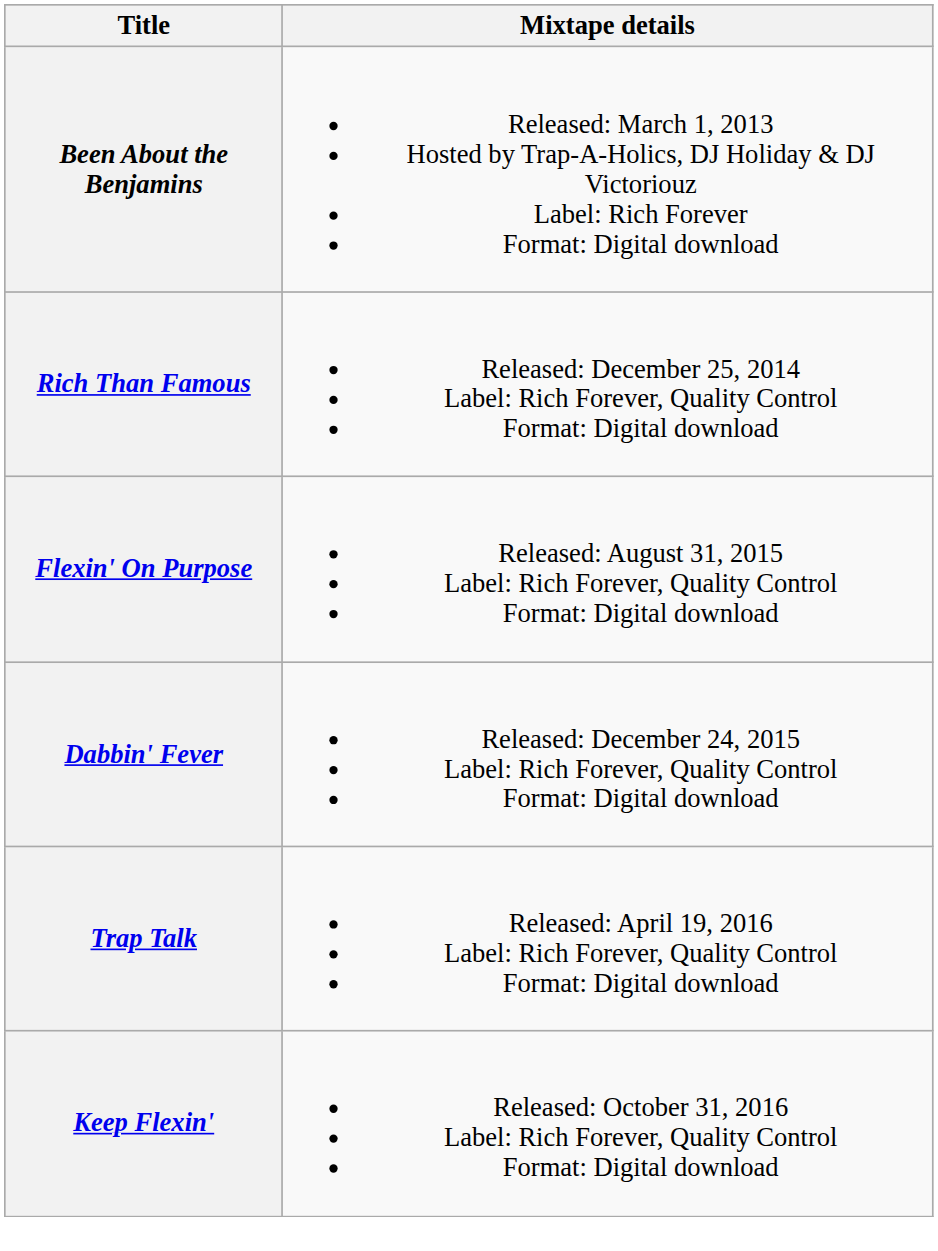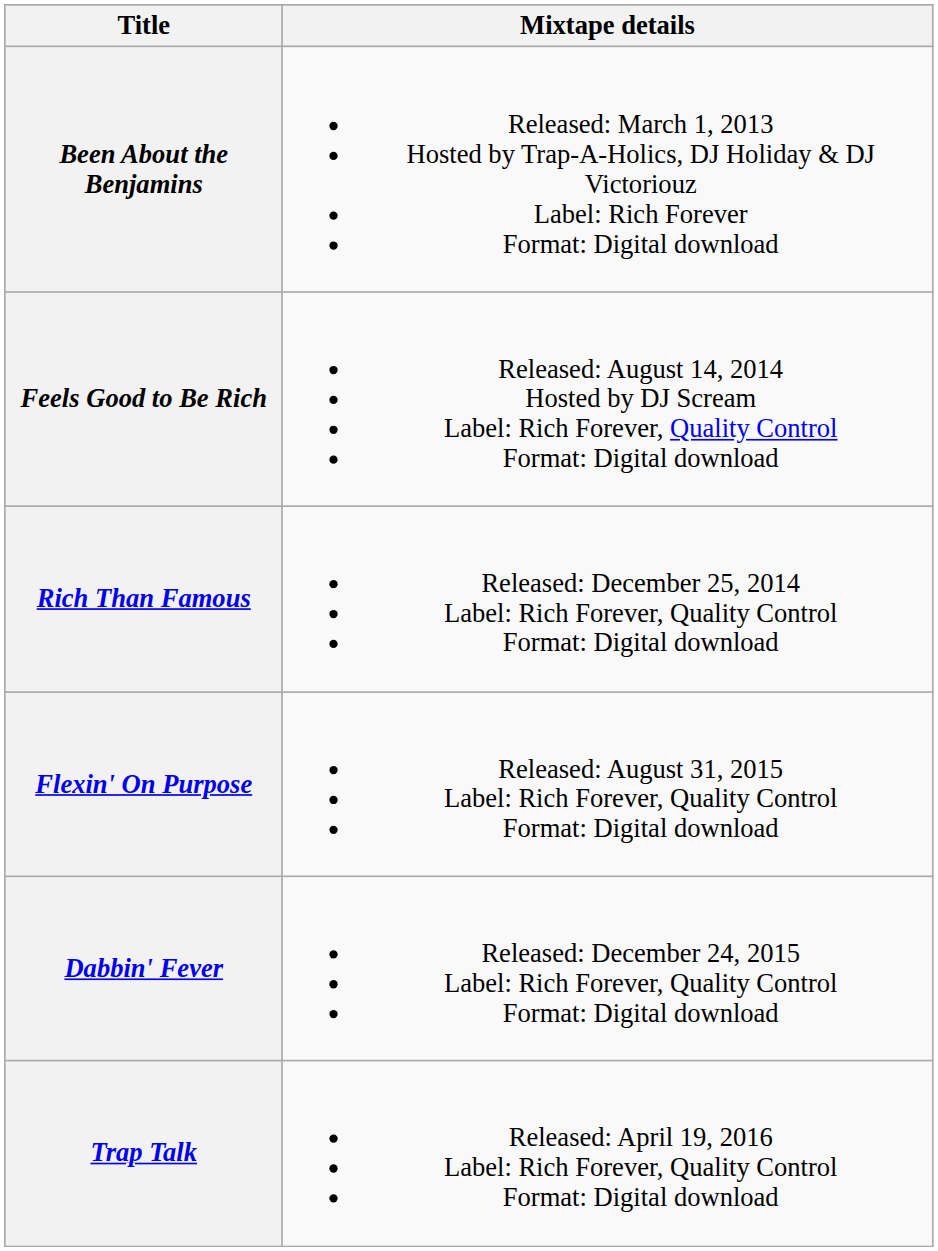+ row: Feels Good to Be Rich | Released: August 14, 2014 Hosted by DJ Scream Label: Rich Forever, Quality Control Format: Digital download
- row: Keep Flexin' | Released: October 31, 2016 Label: Rich Forever, Quality Control Format: Digital download
